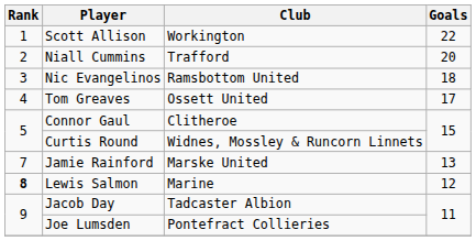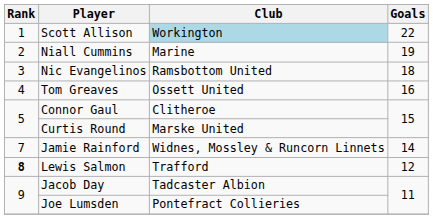Scott Allison | Club: no background -> lightblue background
Niall Cummins | Club: Trafford -> Marine
Niall Cummins | Goals: 20 -> 19
Tom Greaves | Goals: 17 -> 16
Curtis Round | Club: Widnes, Mossley & Runcorn Linnets -> Marske United
Jamie Rainford | Club: Marske United -> Widnes, Mossley & Runcorn Linnets
Jamie Rainford | Goals: 13 -> 14
Lewis Salmon | Club: Marine -> Trafford
